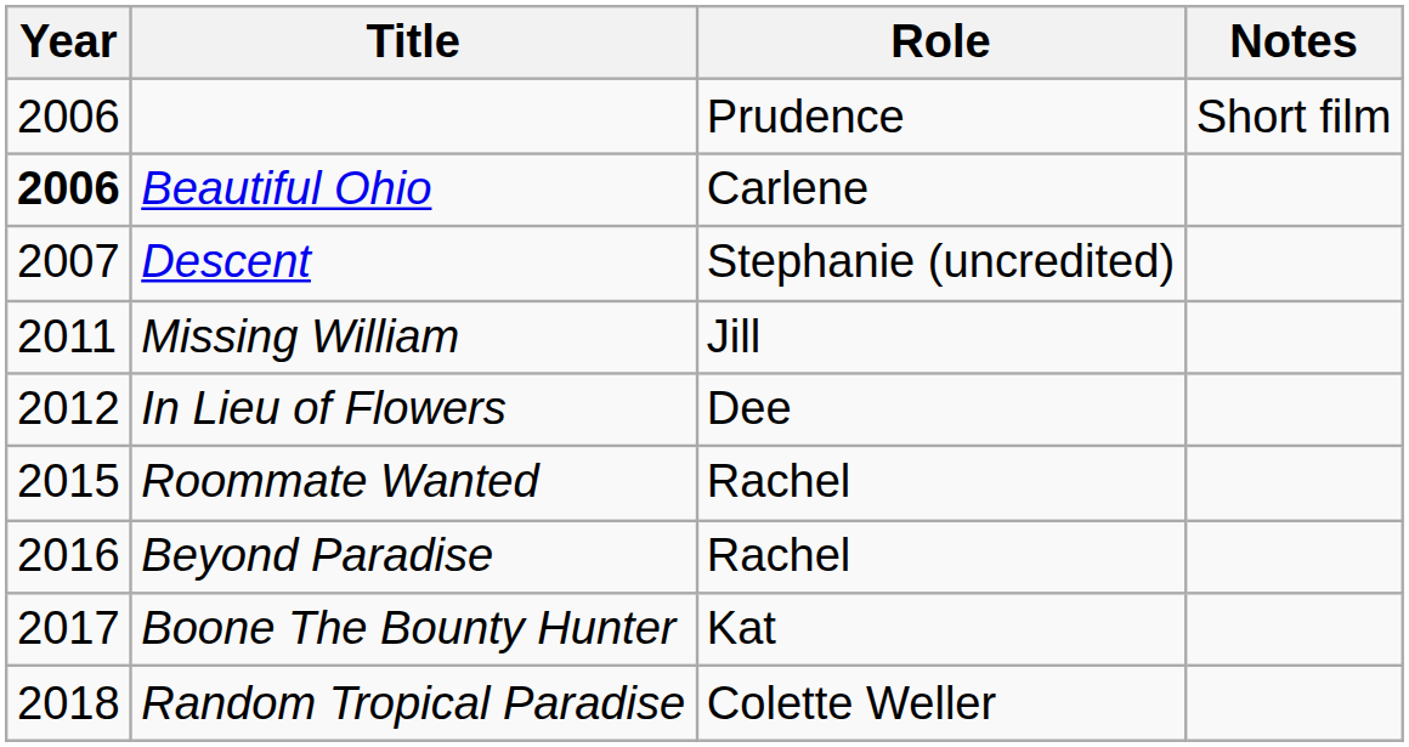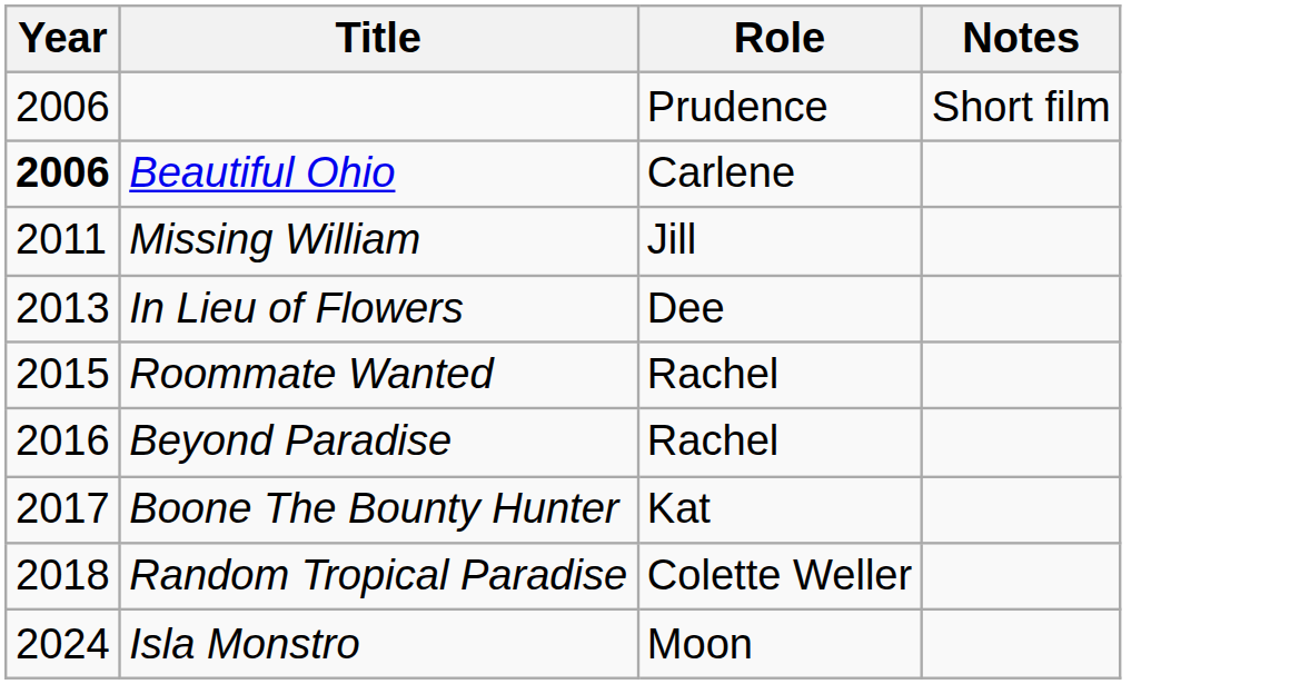- row: 2007 | Descent | Stephanie (uncredited)
In Lieu of Flowers | Year: 2012 -> 2013
+ row: 2024 | Isla Monstro | Moon
